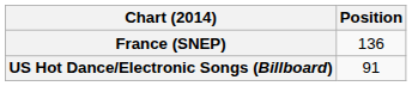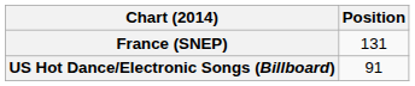France (SNEP) | Position: 136 -> 131
